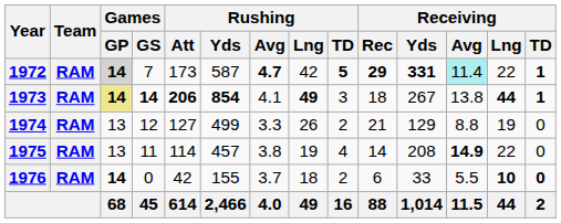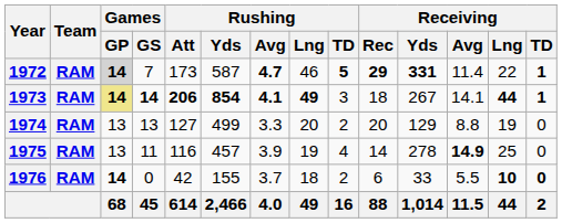1972 | Rushing / Lng: 42 -> 46
1972 | Receiving / Avg: paleturquoise background -> no background
1973 | Rushing / Avg: normal -> bold
1973 | Receiving / Avg: 13.8 -> 14.1
1974 | Games / GS: 12 -> 13
1974 | Rushing / Lng: 26 -> 20
1974 | Receiving / Rec: 21 -> 20
1975 | Rushing / Att: 114 -> 116
1975 | Rushing / Avg: 3.8 -> 3.9
1975 | Receiving / Yds: 208 -> 278
1975 | Receiving / Lng: 22 -> 25
